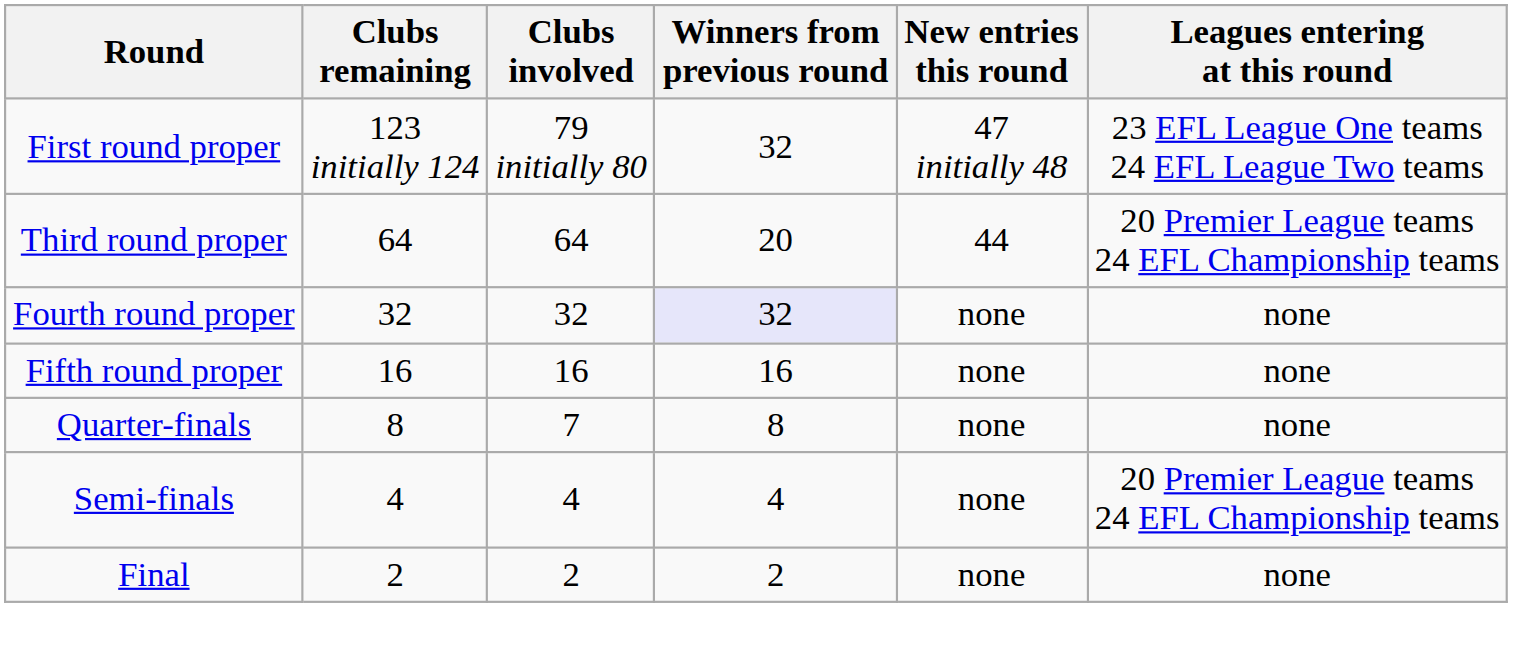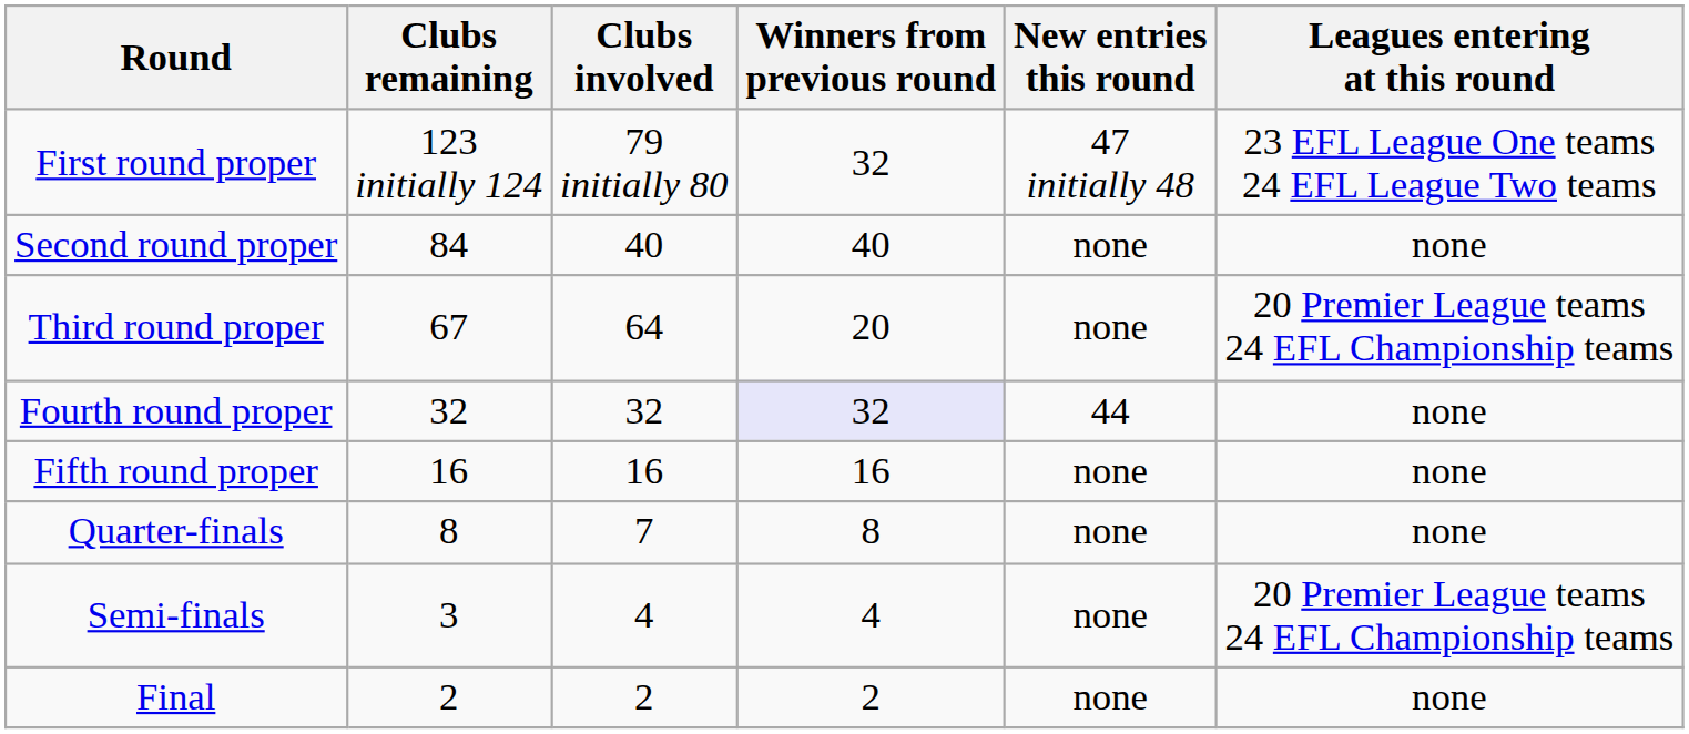+ row: Second round proper | 84 | 40 | 40 | none | none
Third round proper | Clubs remaining: 64 -> 67
Third round proper | New entries this round: 44 -> none
Fourth round proper | New entries this round: none -> 44
Semi-finals | Clubs remaining: 4 -> 3
